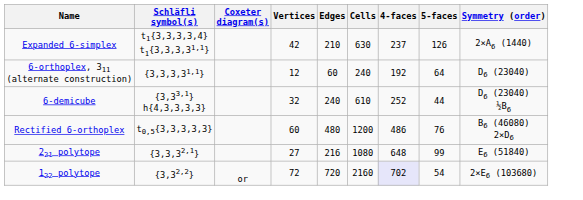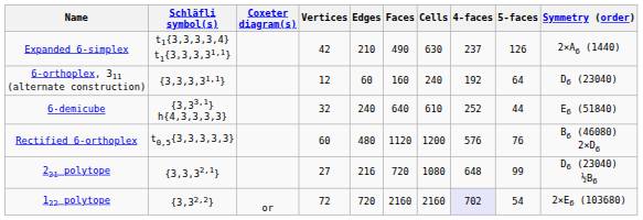+ column: Faces | 490 | 160 | 640 | 1120 | 720 | 2160
6-demicube | Symmetry (order): D6 (23040) ½B6 -> E6 (51840)
Rectified 6-orthoplex | 4-faces: 486 -> 576
221 polytope | Symmetry (order): E6 (51840) -> D6 (23040) ½B6
